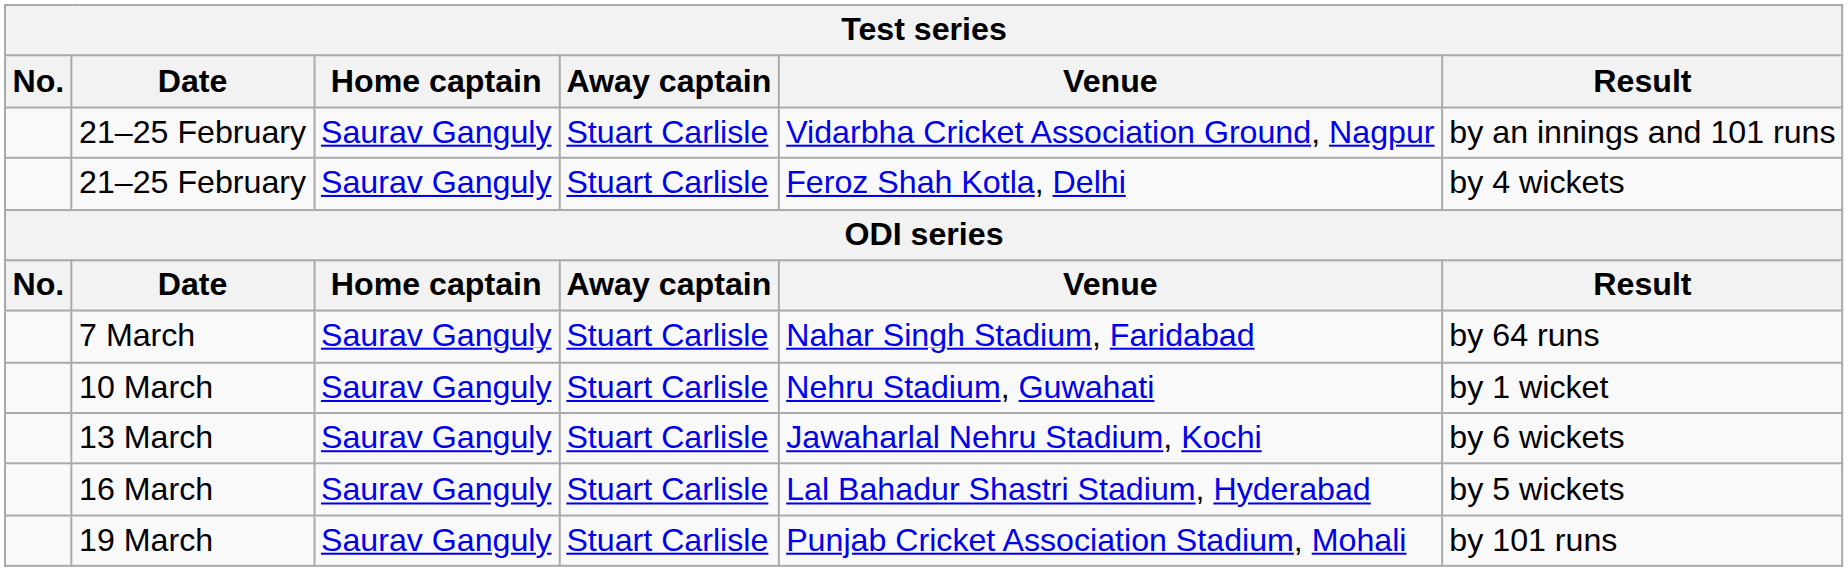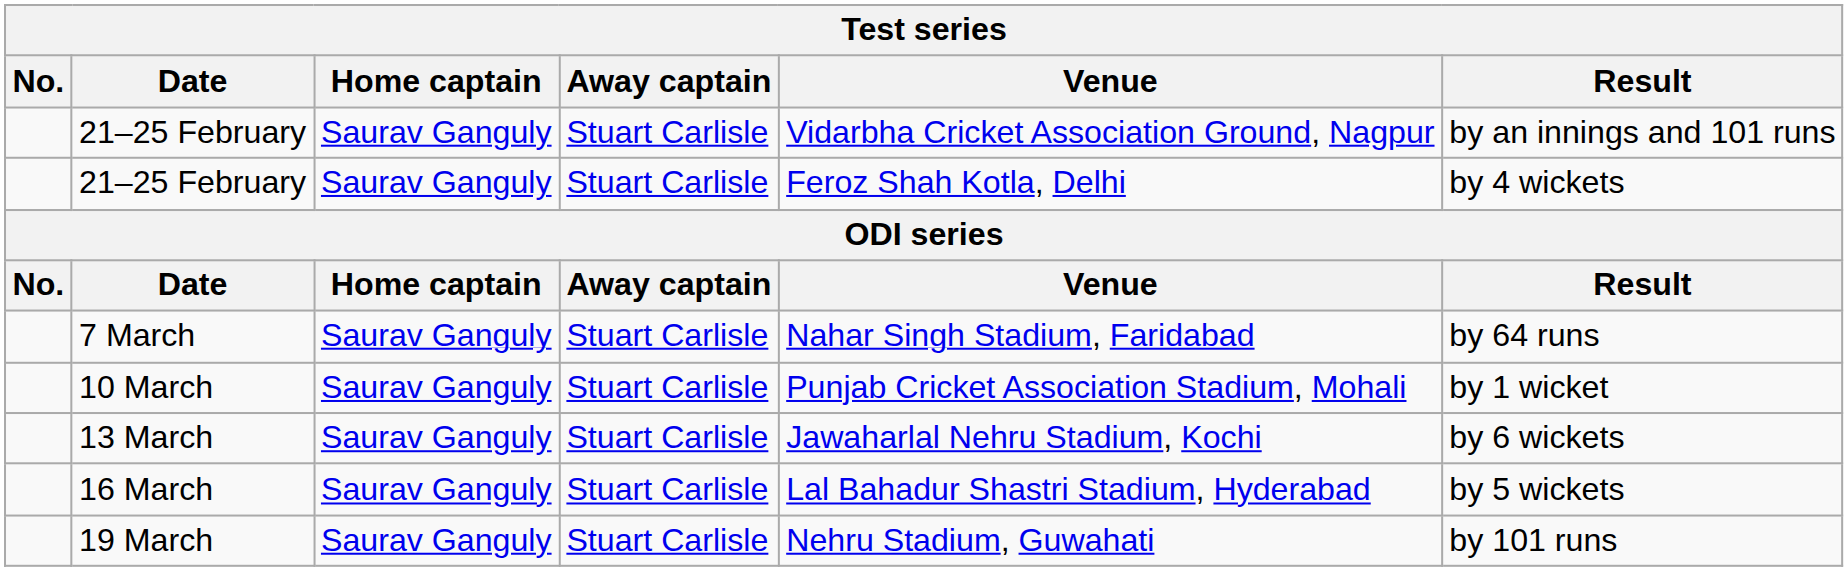10 March | Venue: Nehru Stadium, Guwahati -> Punjab Cricket Association Stadium, Mohali
19 March | Venue: Punjab Cricket Association Stadium, Mohali -> Nehru Stadium, Guwahati
